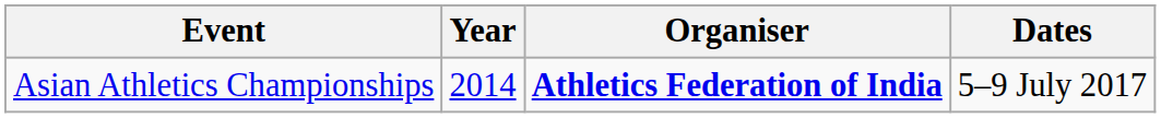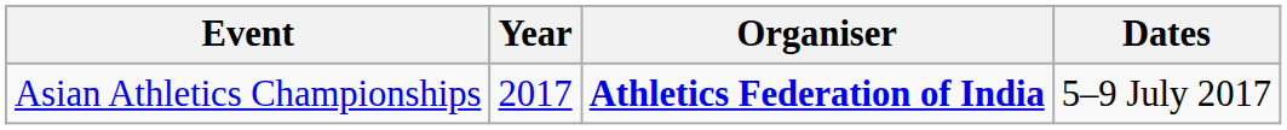Asian Athletics Championships | Year: 2014 -> 2017
